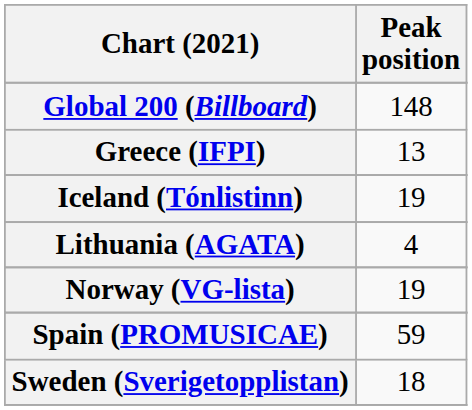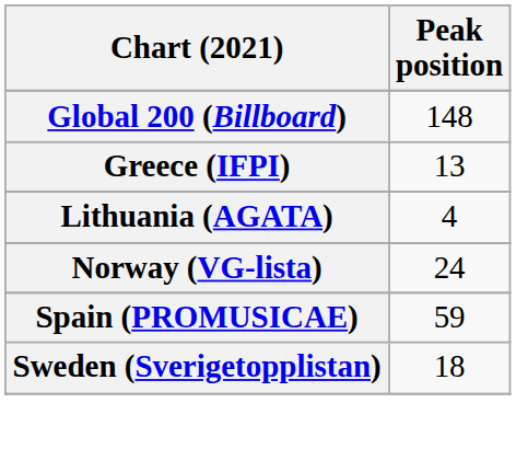- row: Iceland (Tónlistinn) | 19
Norway (VG-lista) | Peak position: 19 -> 24
